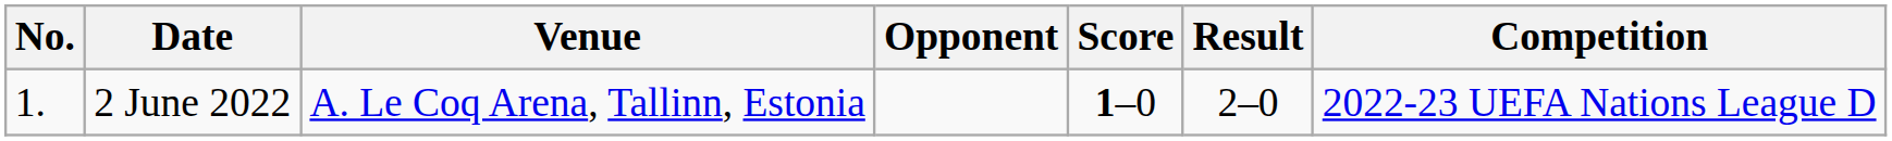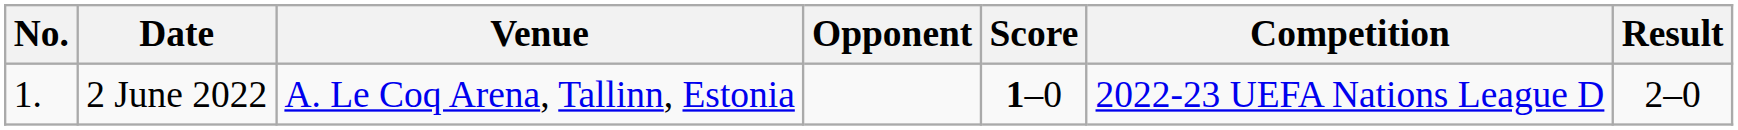columns swapped: Result <-> Competition
